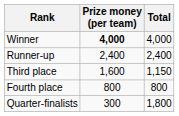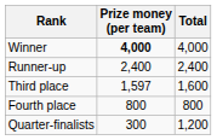Third place | Prize money (per team): 1,600 -> 1,597
Third place | Total: 1,150 -> 1,600
Quarter-finalists | Total: 1,800 -> 1,200
